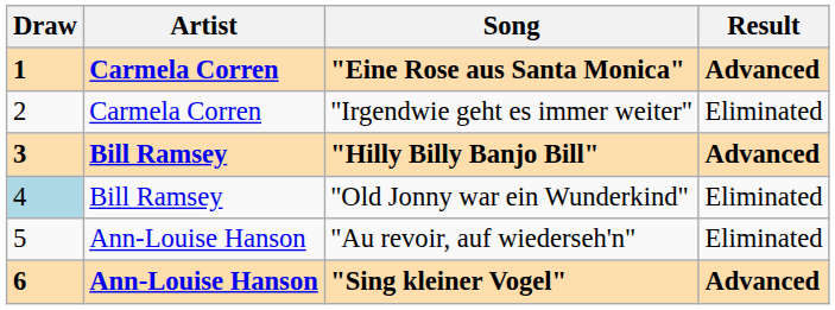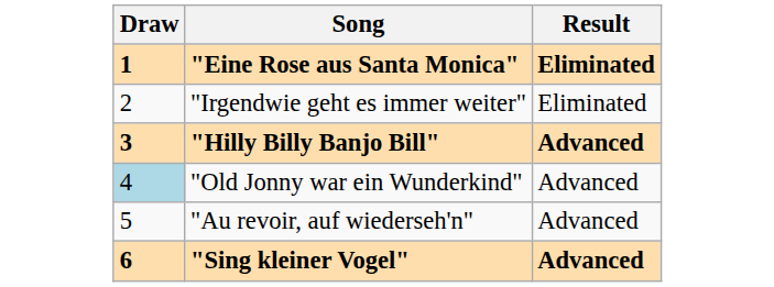- column: Artist | Carmela Corren | Carmela Corren | Bill Ramsey | Bill Ramsey | Ann-Louise Hanson | Ann-Louise Hanson
"Eine Rose aus Santa Monica" | Result: Advanced -> Eliminated
"Old Jonny war ein Wunderkind" | Result: Eliminated -> Advanced
"Au revoir, auf wiederseh'n" | Result: Eliminated -> Advanced
